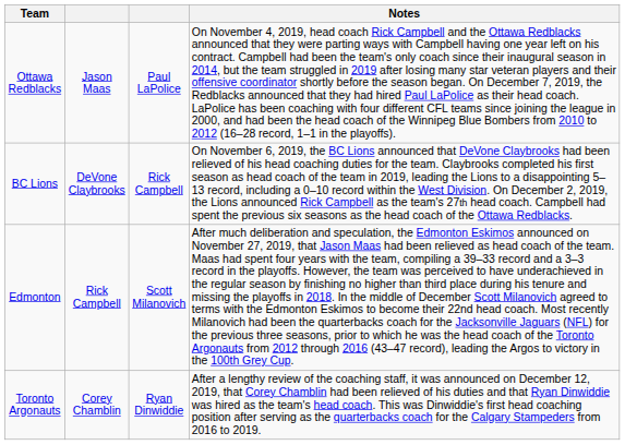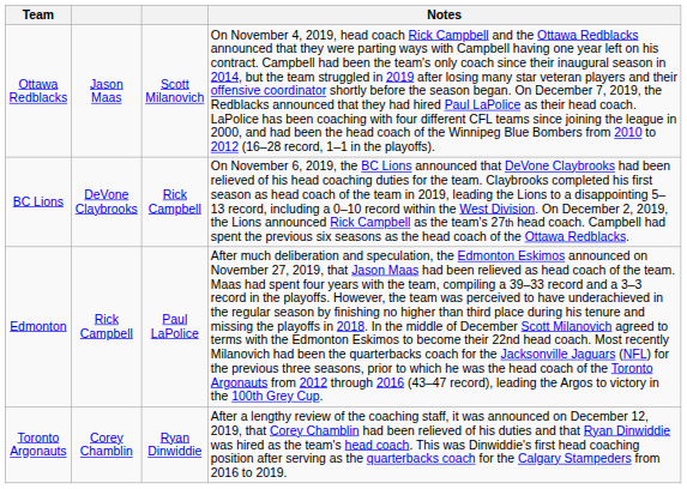Ottawa Redblacks | column 3: Paul LaPolice -> Scott Milanovich
Edmonton | column 3: Scott Milanovich -> Paul LaPolice
